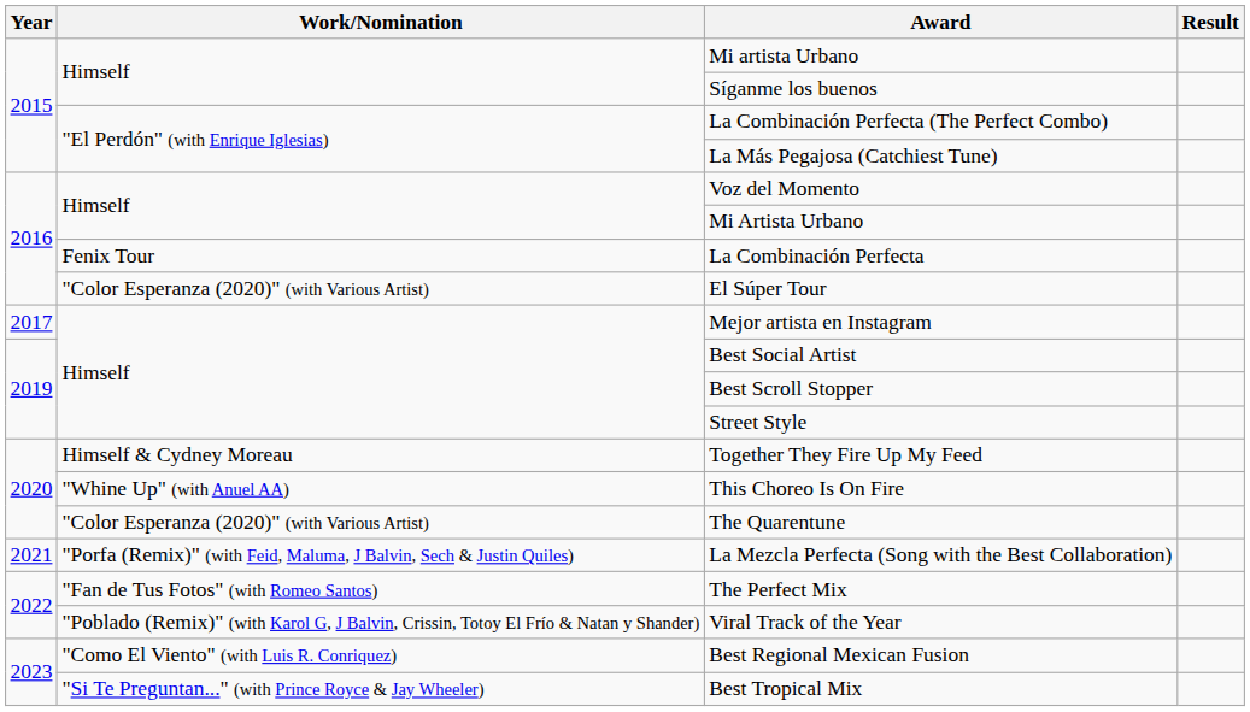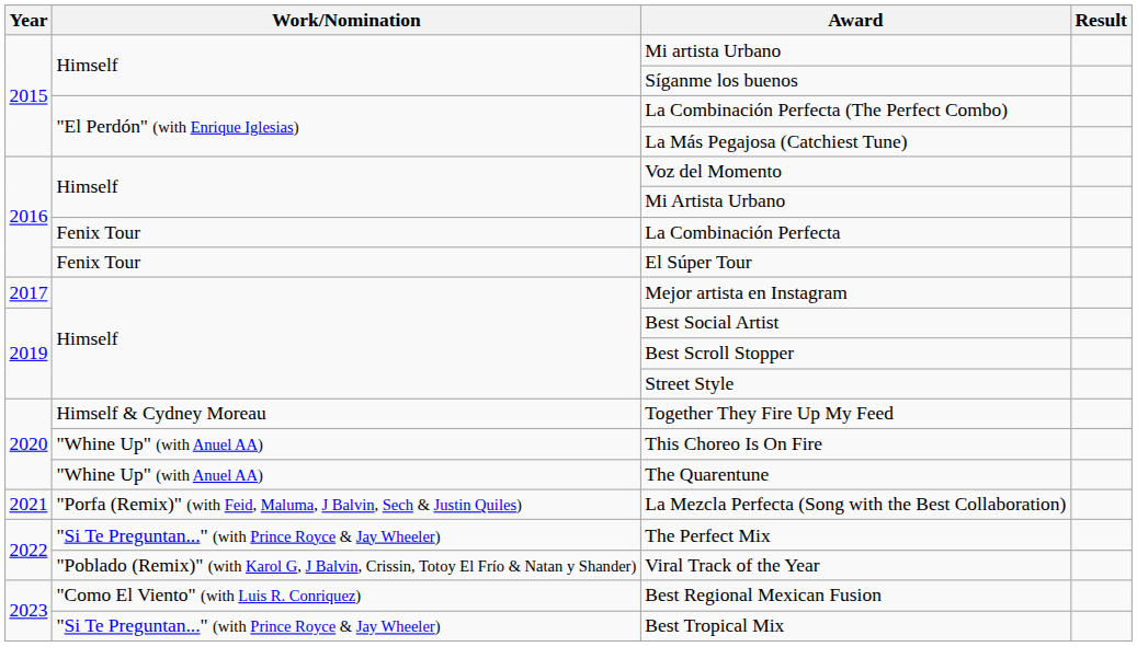El Súper Tour | Work/Nomination: "Color Esperanza (2020)" (with Various Artist) -> Fenix Tour
The Quarentune | Work/Nomination: "Color Esperanza (2020)" (with Various Artist) -> "Whine Up" (with Anuel AA)
The Perfect Mix | Work/Nomination: "Fan de Tus Fotos" (with Romeo Santos) -> "Si Te Preguntan..." (with Prince Royce & Jay Wheeler)
